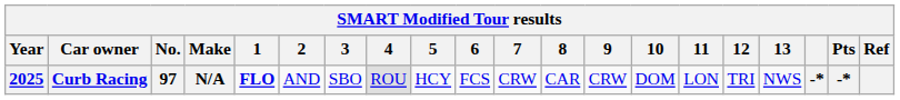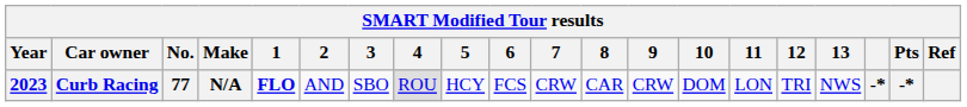Curb Racing | Year: 2025 -> 2023
Curb Racing | No.: 97 -> 77
